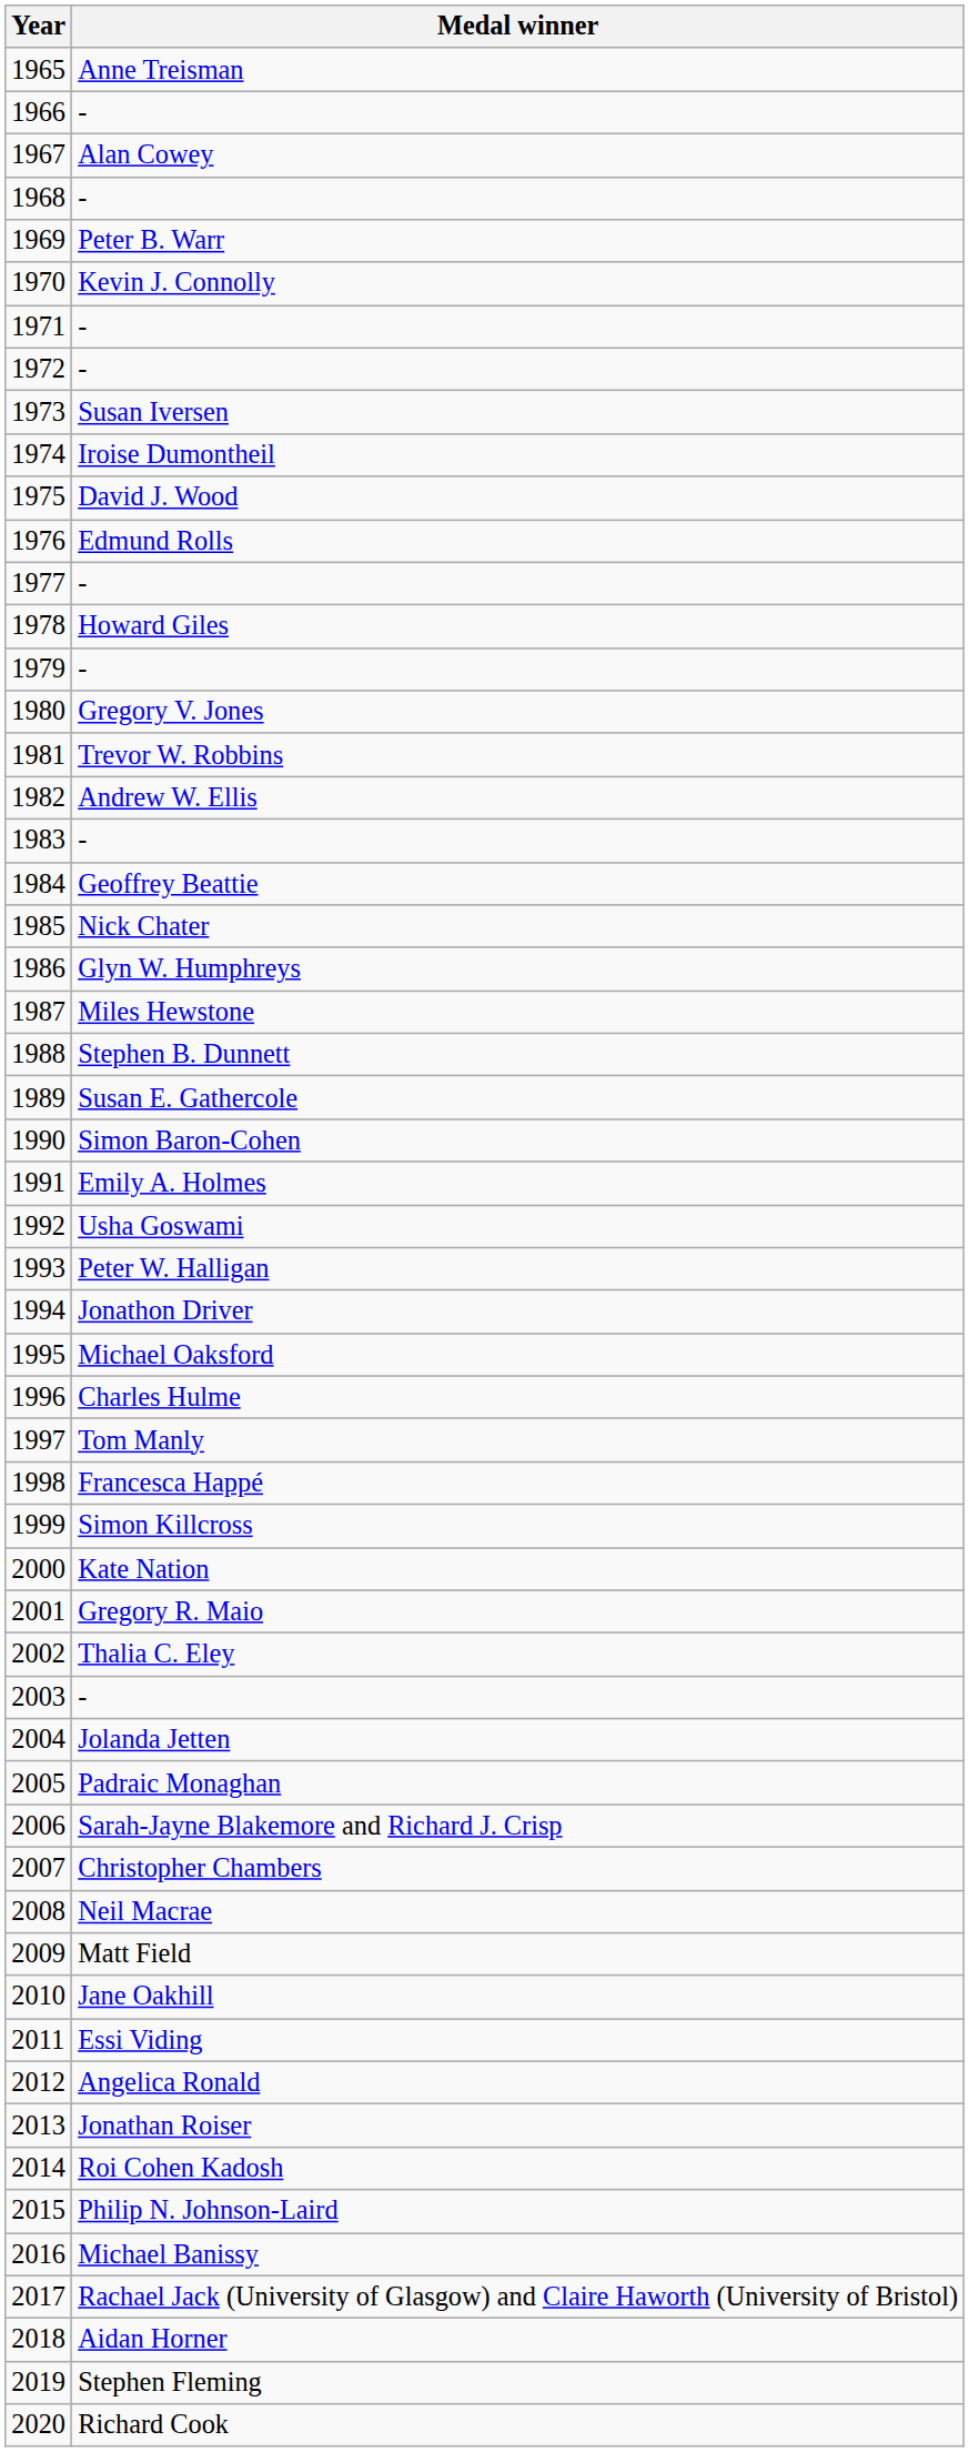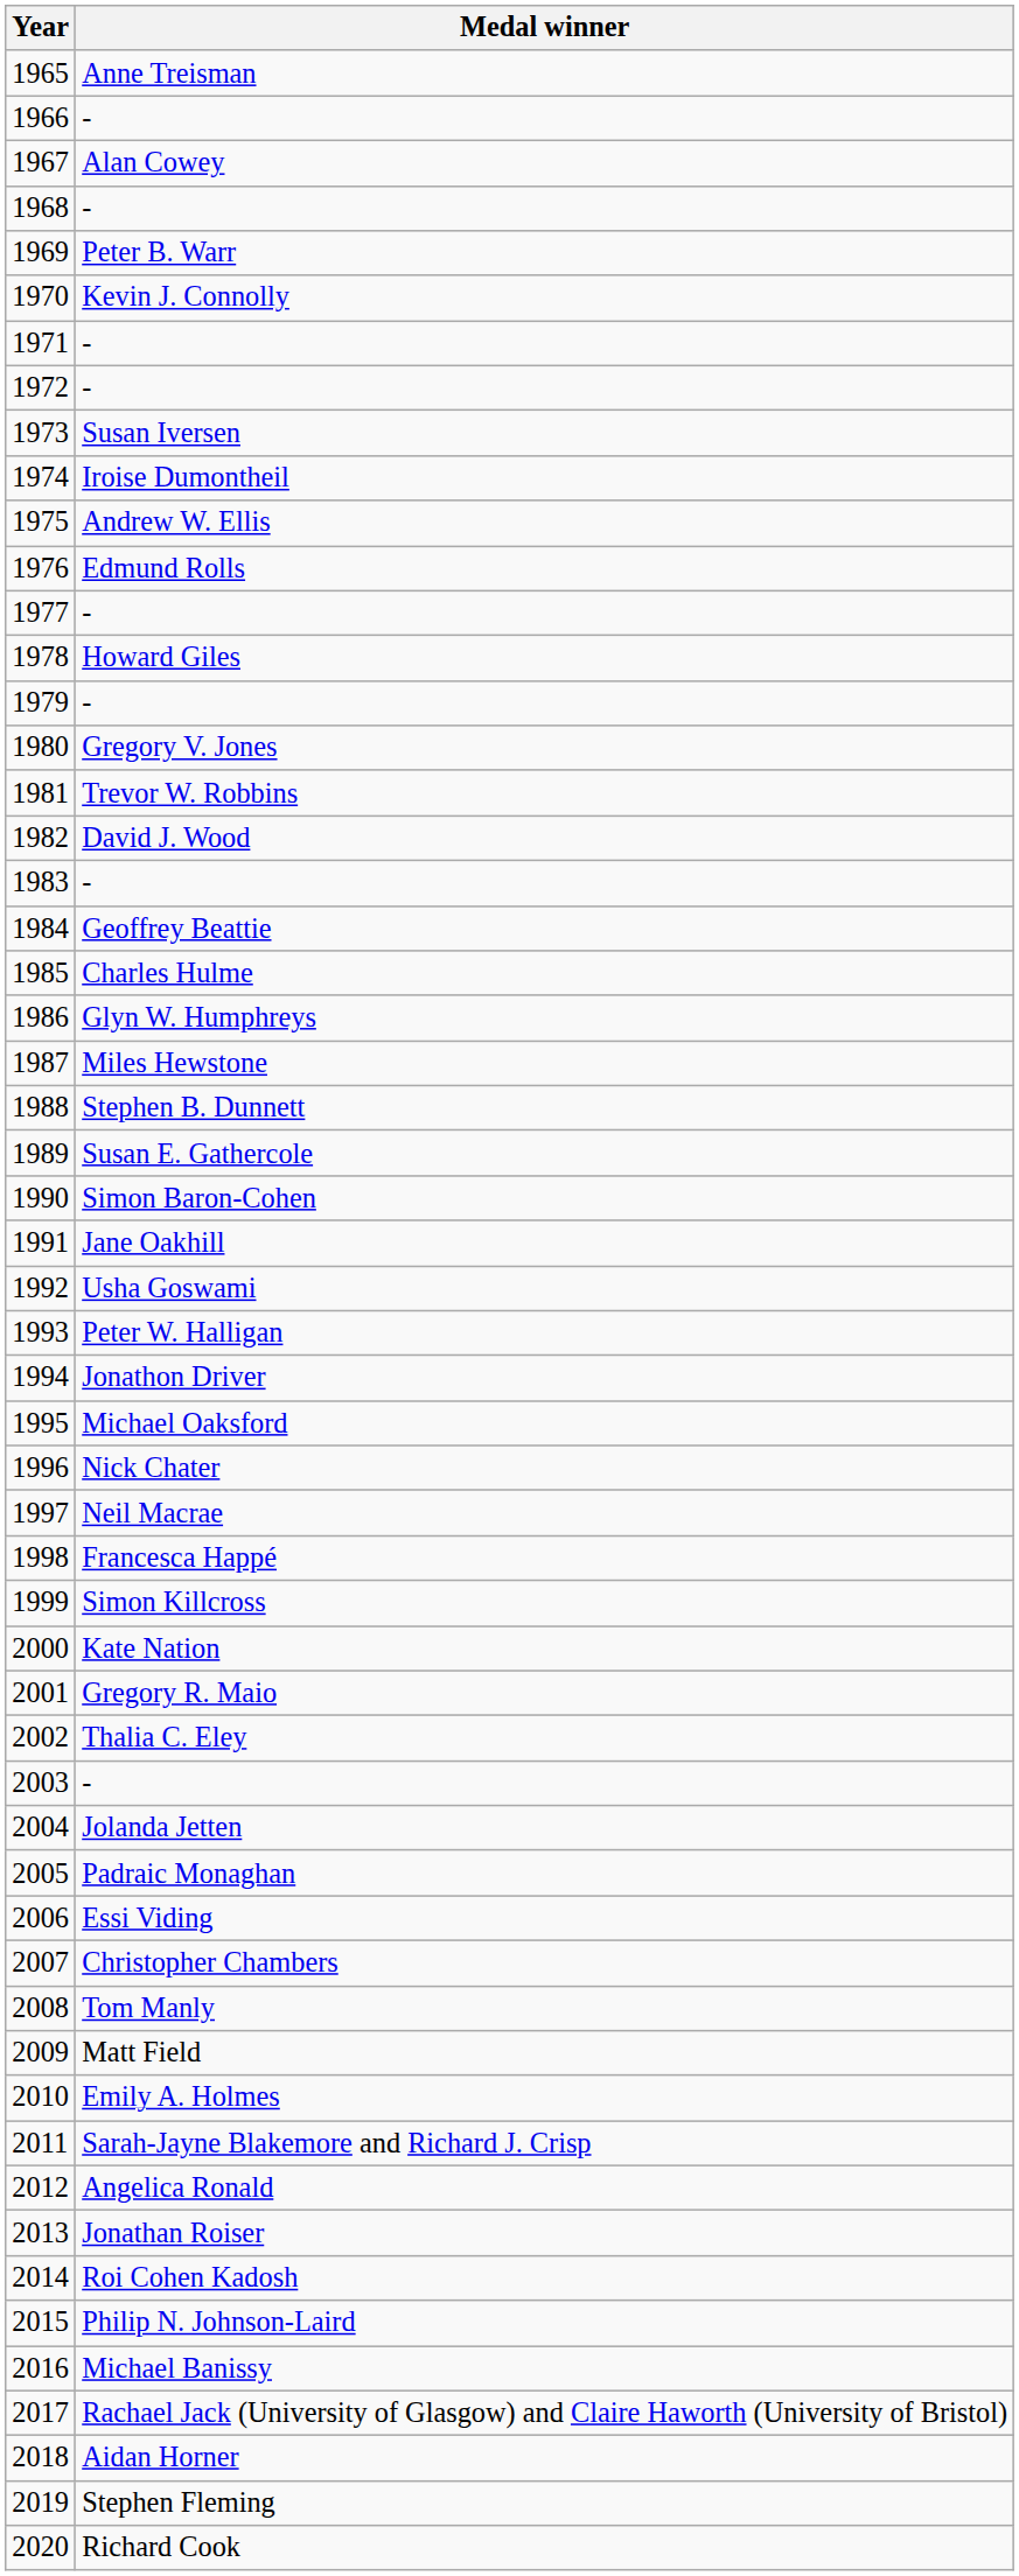1975 | Medal winner: David J. Wood -> Andrew W. Ellis
1982 | Medal winner: Andrew W. Ellis -> David J. Wood
1985 | Medal winner: Nick Chater -> Charles Hulme
1991 | Medal winner: Emily A. Holmes -> Jane Oakhill
1996 | Medal winner: Charles Hulme -> Nick Chater
1997 | Medal winner: Tom Manly -> Neil Macrae
2006 | Medal winner: Sarah-Jayne Blakemore and Richard J. Crisp -> Essi Viding
2008 | Medal winner: Neil Macrae -> Tom Manly
2010 | Medal winner: Jane Oakhill -> Emily A. Holmes
2011 | Medal winner: Essi Viding -> Sarah-Jayne Blakemore and Richard J. Crisp
